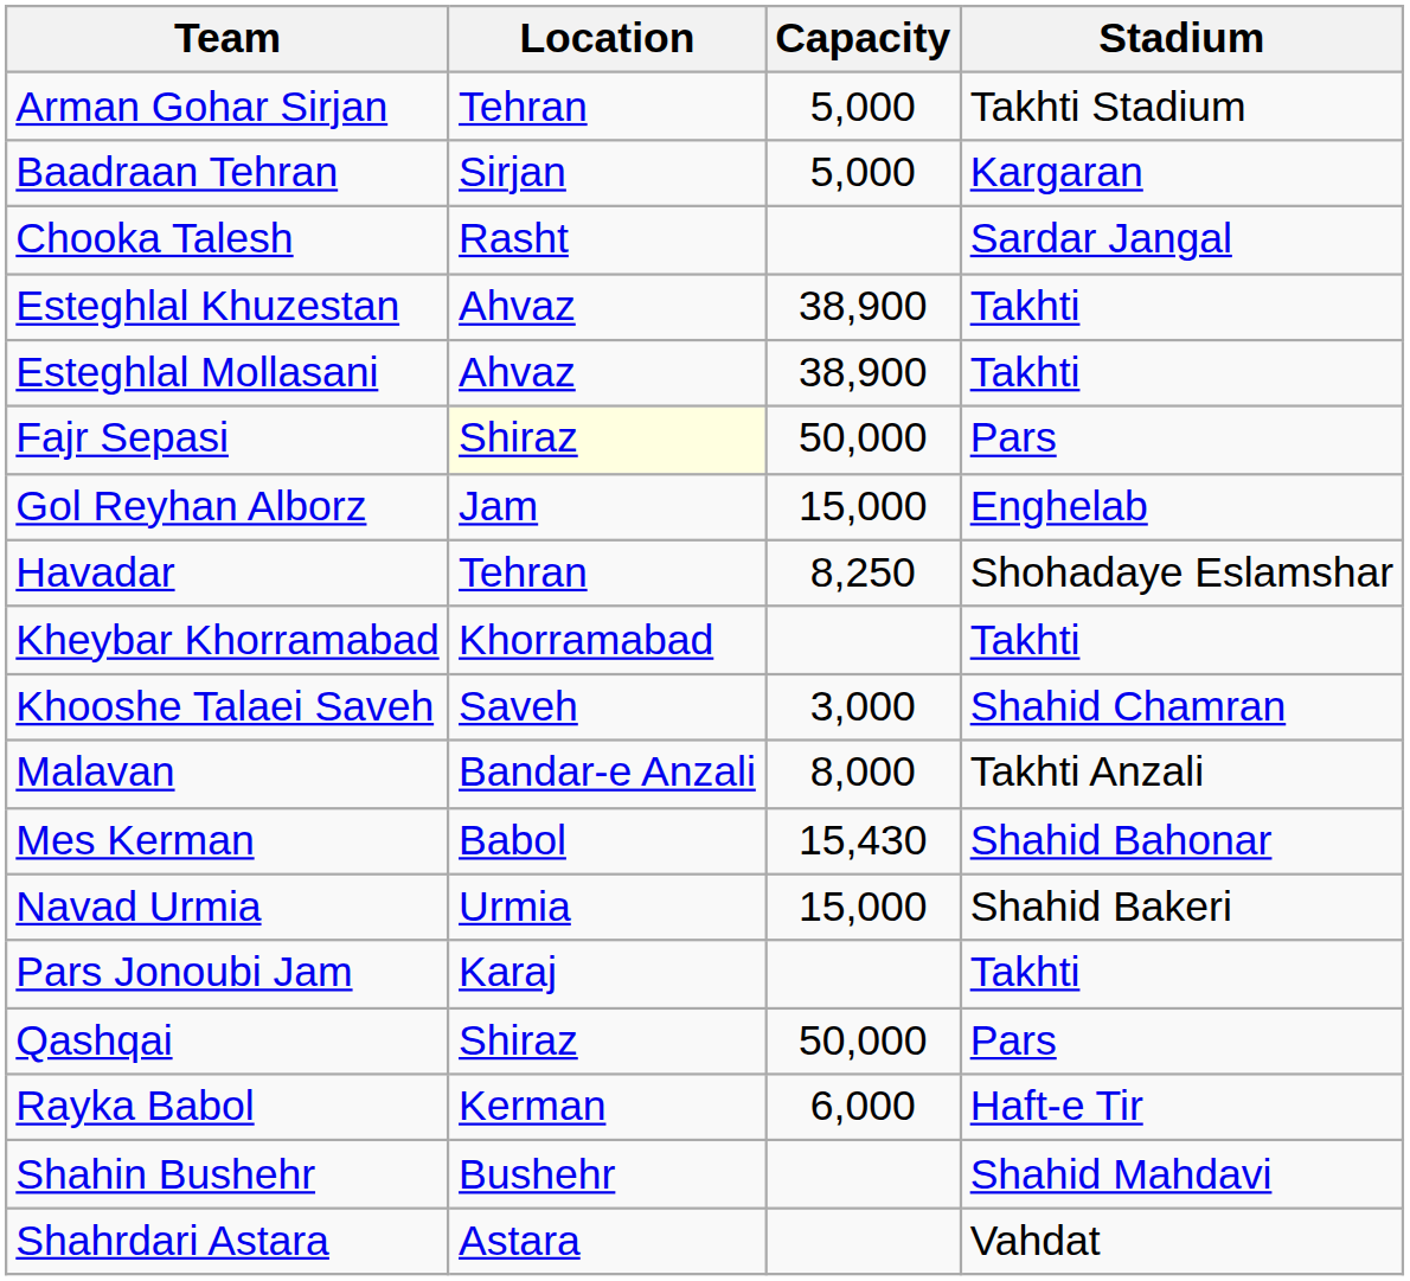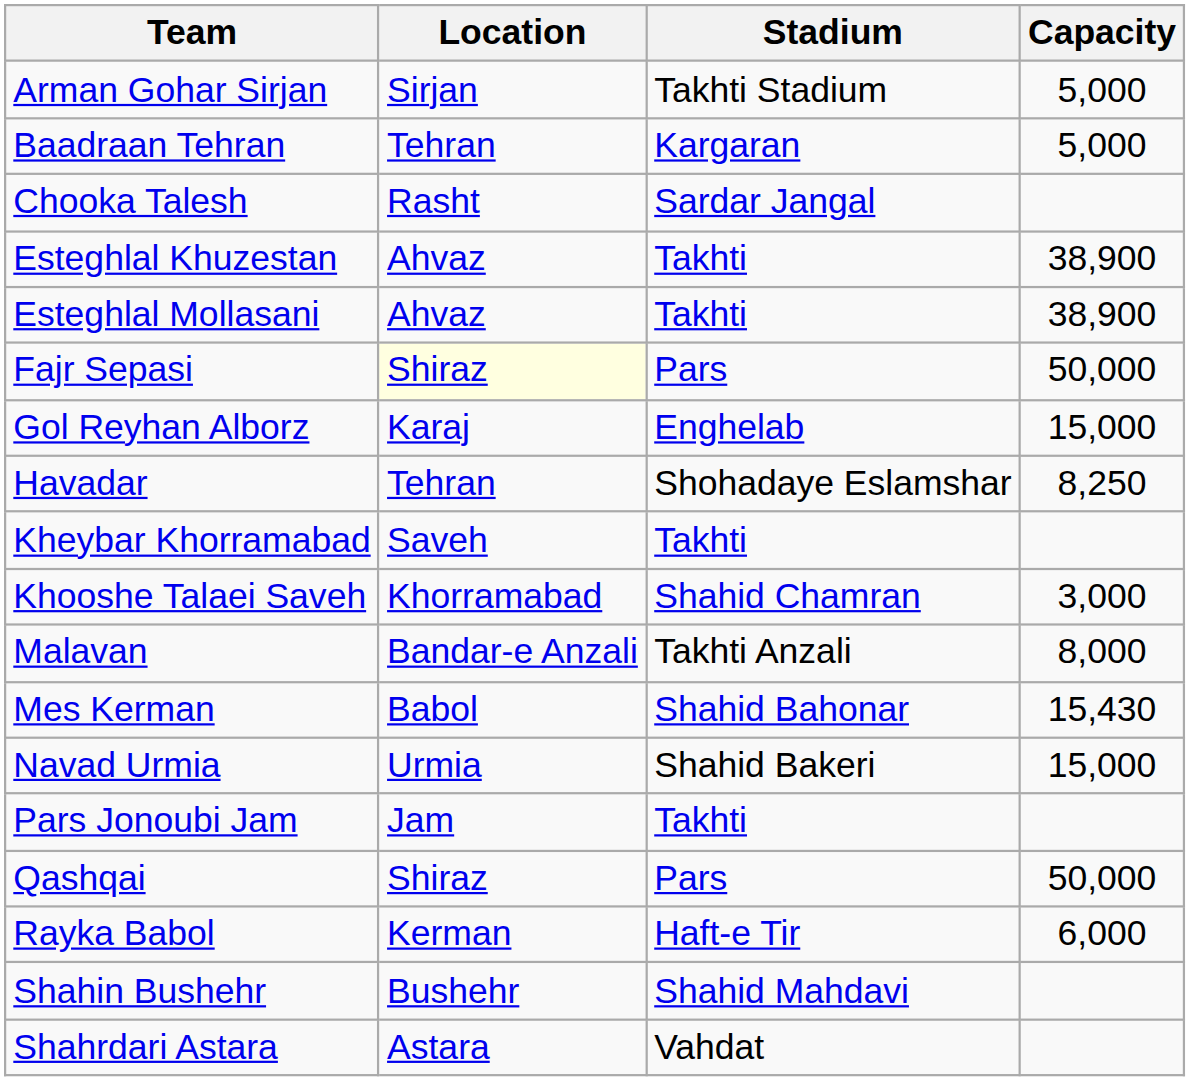columns swapped: Stadium <-> Capacity
Arman Gohar Sirjan | Location: Tehran -> Sirjan
Baadraan Tehran | Location: Sirjan -> Tehran
Gol Reyhan Alborz | Location: Jam -> Karaj
Kheybar Khorramabad | Location: Khorramabad -> Saveh
Khooshe Talaei Saveh | Location: Saveh -> Khorramabad
Pars Jonoubi Jam | Location: Karaj -> Jam
